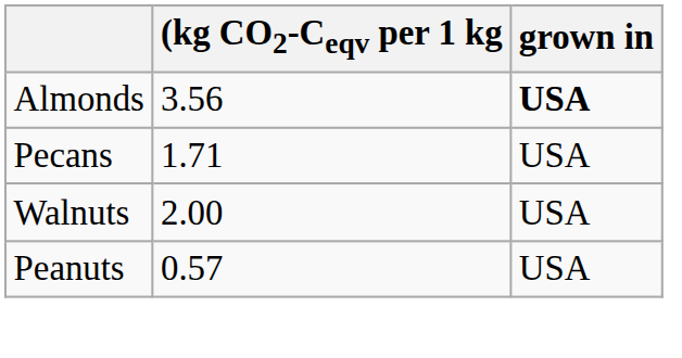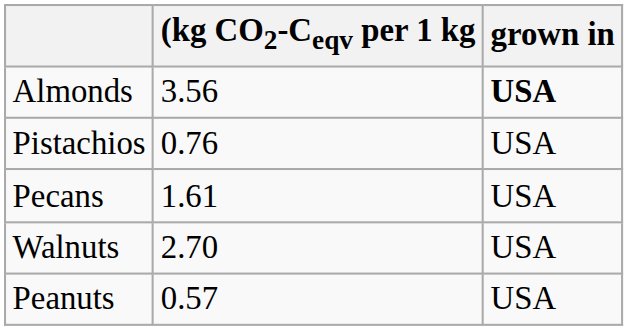+ row: Pistachios | 0.76 | USA
Pecans | (kg CO2-Ceqv per 1 kg: 1.71 -> 1.61
Walnuts | (kg CO2-Ceqv per 1 kg: 2.00 -> 2.70
